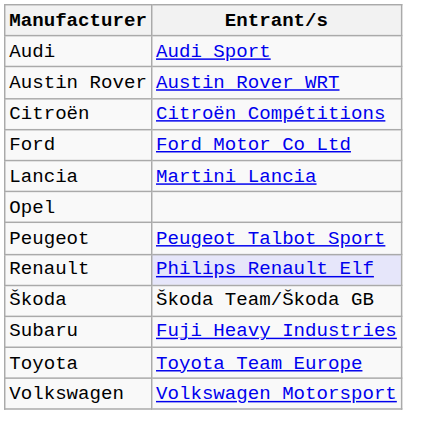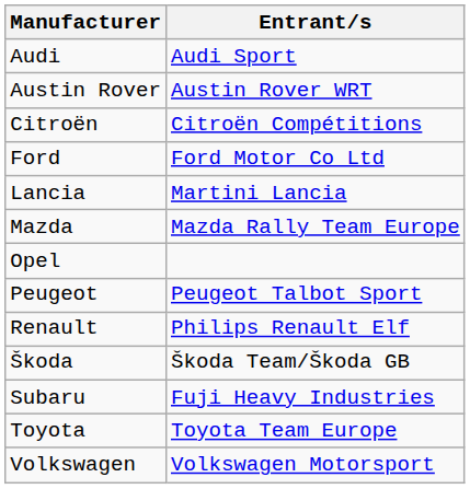+ row: Mazda | Mazda Rally Team Europe
Renault | Entrant/s: lavender background -> no background
